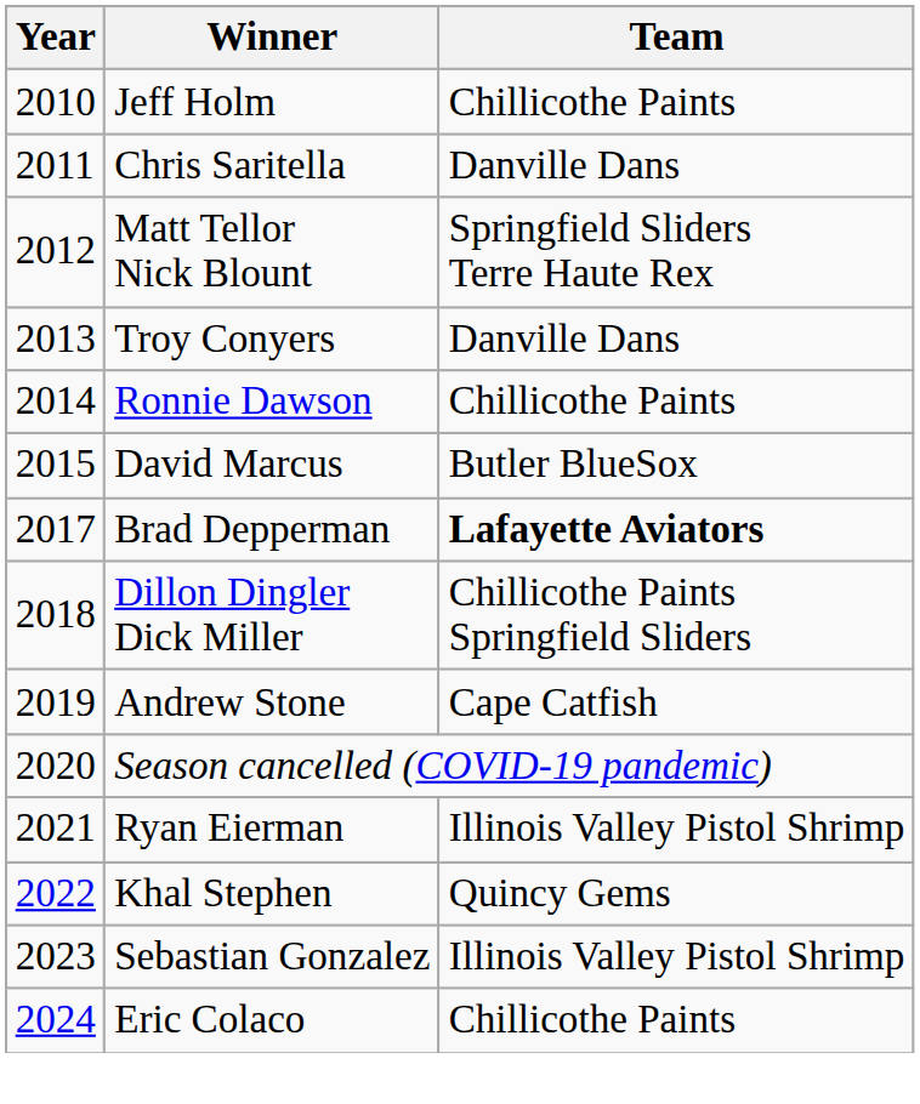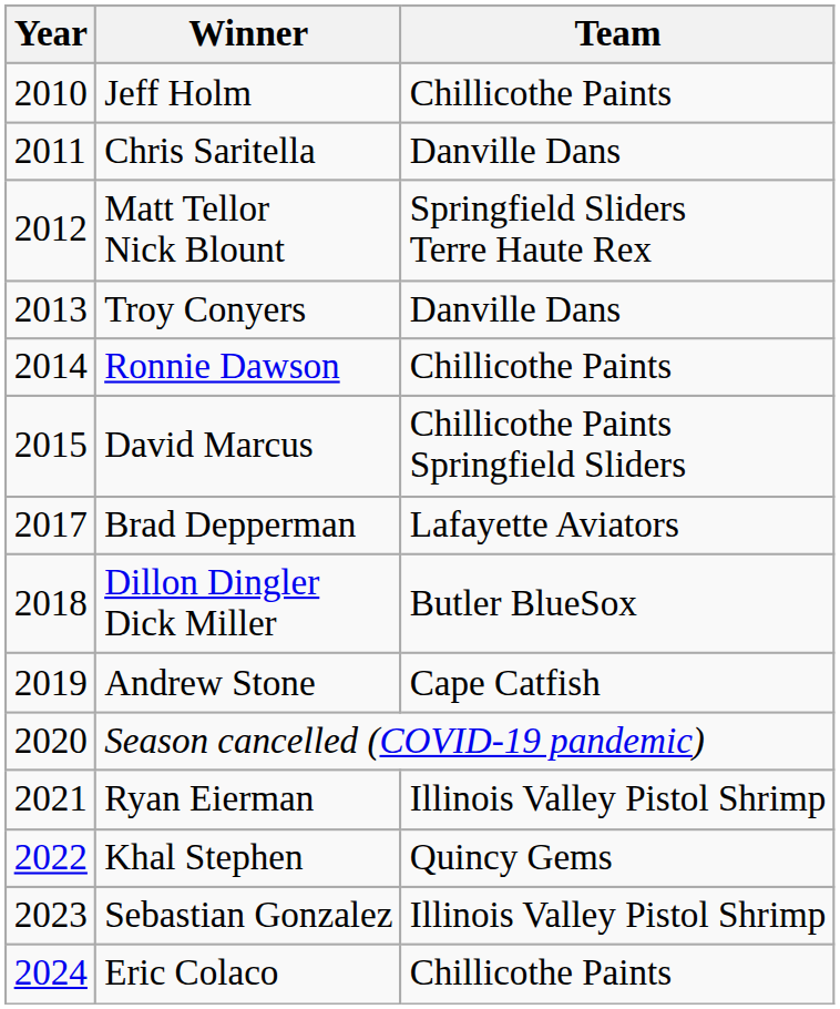David Marcus | Team: Butler BlueSox -> Chillicothe Paints Springfield Sliders
Brad Depperman | Team: bold -> normal
Dillon Dingler Dick Miller | Team: Chillicothe Paints Springfield Sliders -> Butler BlueSox
